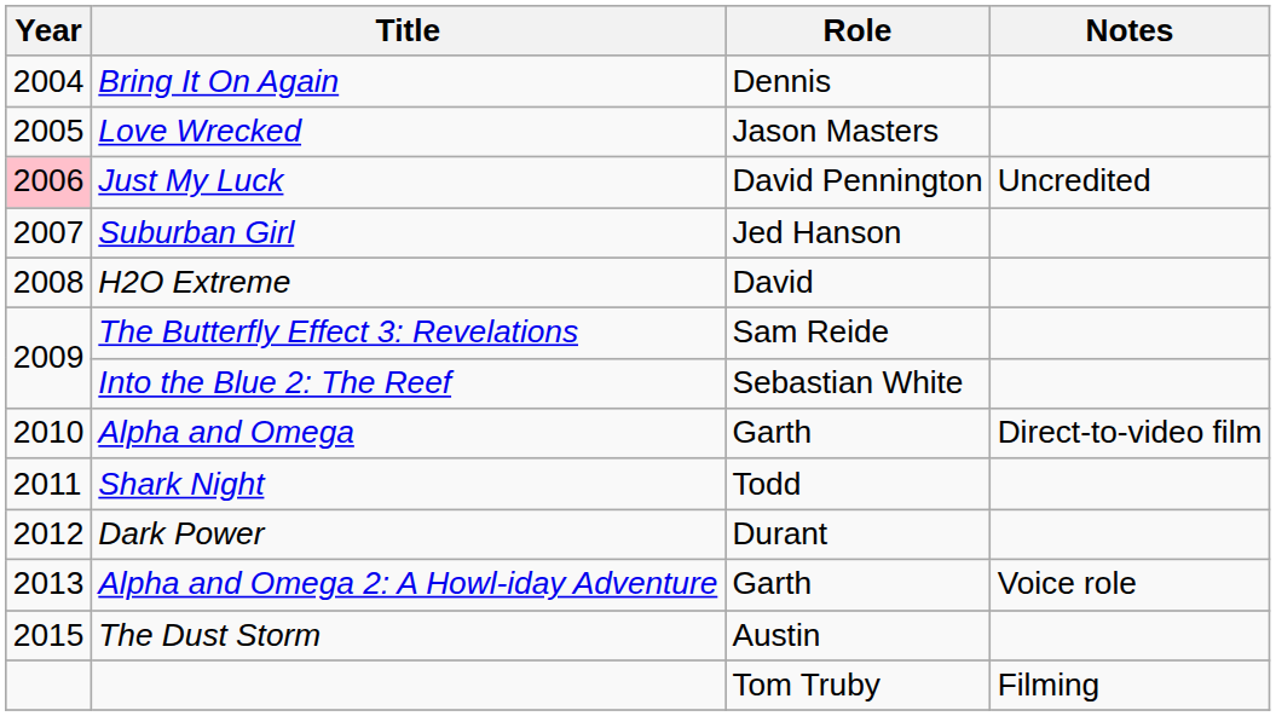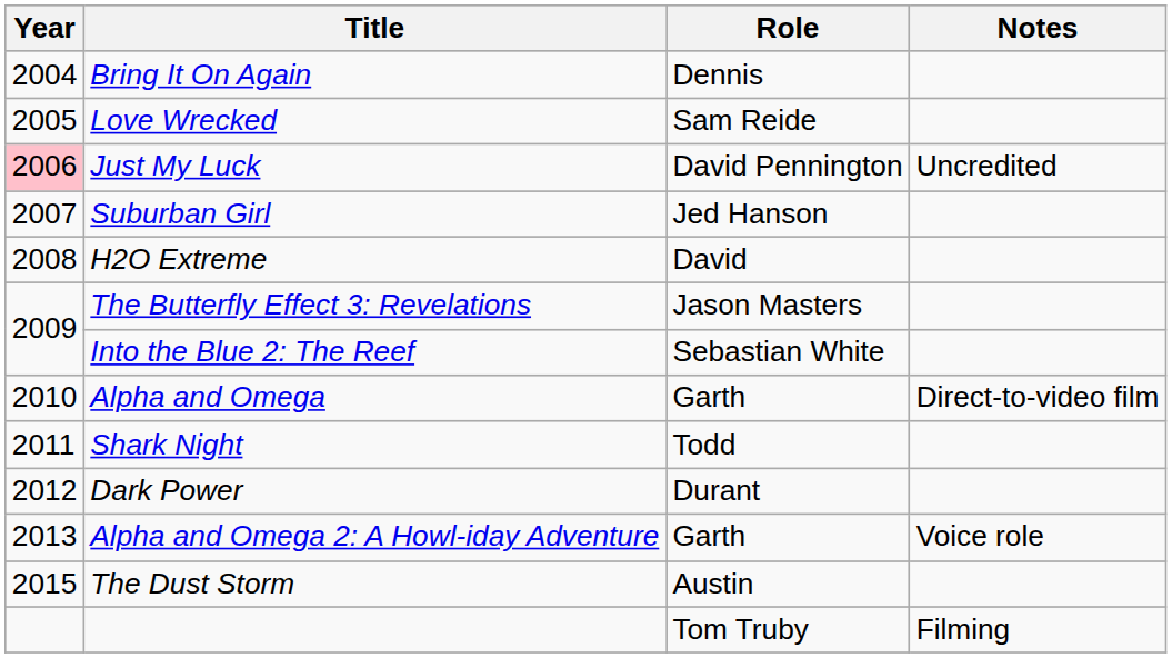Love Wrecked | Role: Jason Masters -> Sam Reide
The Butterfly Effect 3: Revelations | Role: Sam Reide -> Jason Masters
